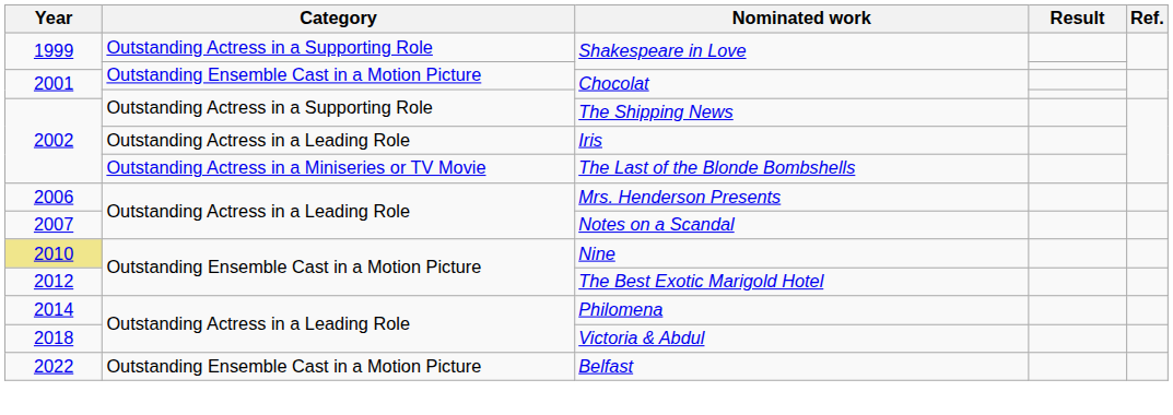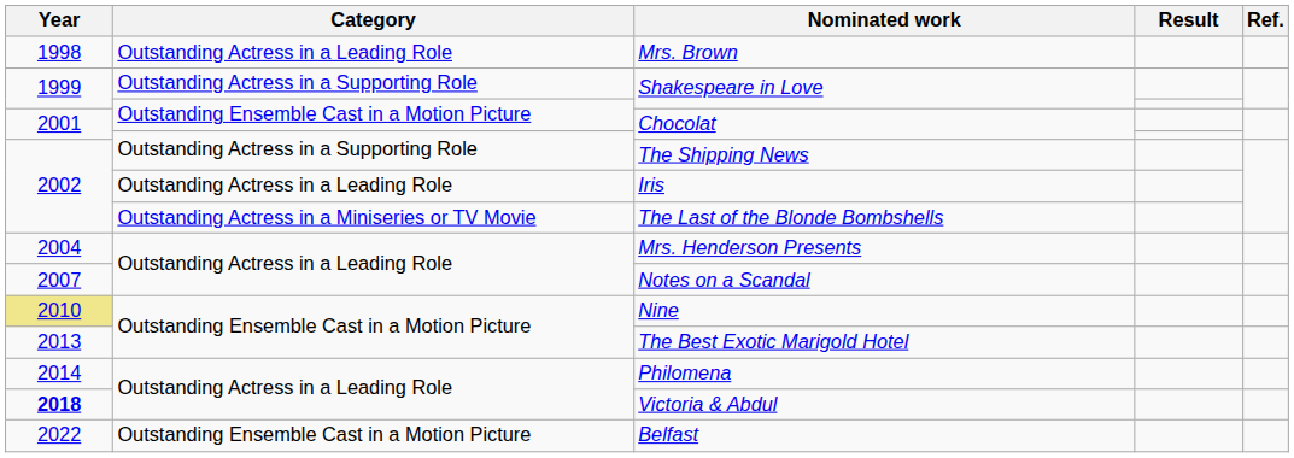+ row: 1998 | Outstanding Actress in a Leading Role | Mrs. Brown
Mrs. Henderson Presents | Year: 2006 -> 2004
The Best Exotic Marigold Hotel | Year: 2012 -> 2013
Victoria & Abdul | Year: normal -> bold
